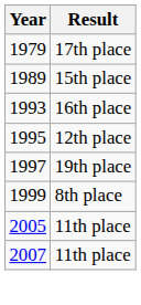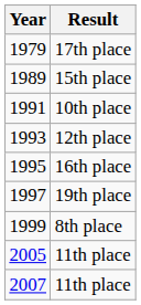+ row: 1991 | 10th place
1993 | Result: 16th place -> 12th place
1995 | Result: 12th place -> 16th place
